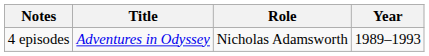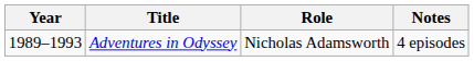columns swapped: Year <-> Notes
